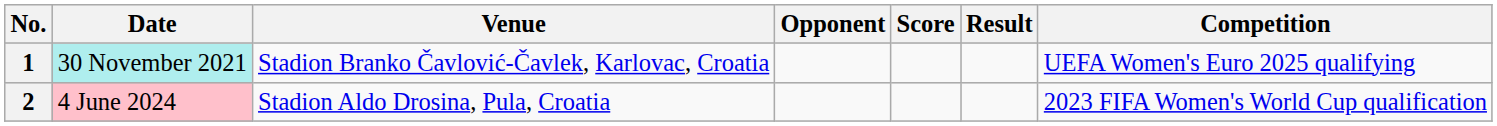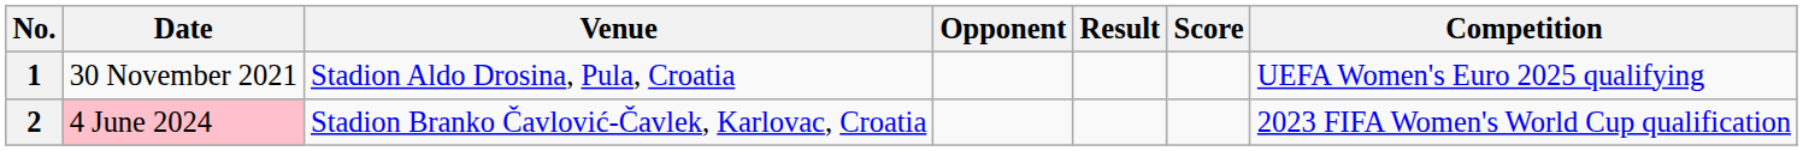columns swapped: Score <-> Result
1 | Date: paleturquoise background -> no background
1 | Venue: Stadion Branko Čavlović-Čavlek, Karlovac, Croatia -> Stadion Aldo Drosina, Pula, Croatia
2 | Venue: Stadion Aldo Drosina, Pula, Croatia -> Stadion Branko Čavlović-Čavlek, Karlovac, Croatia
